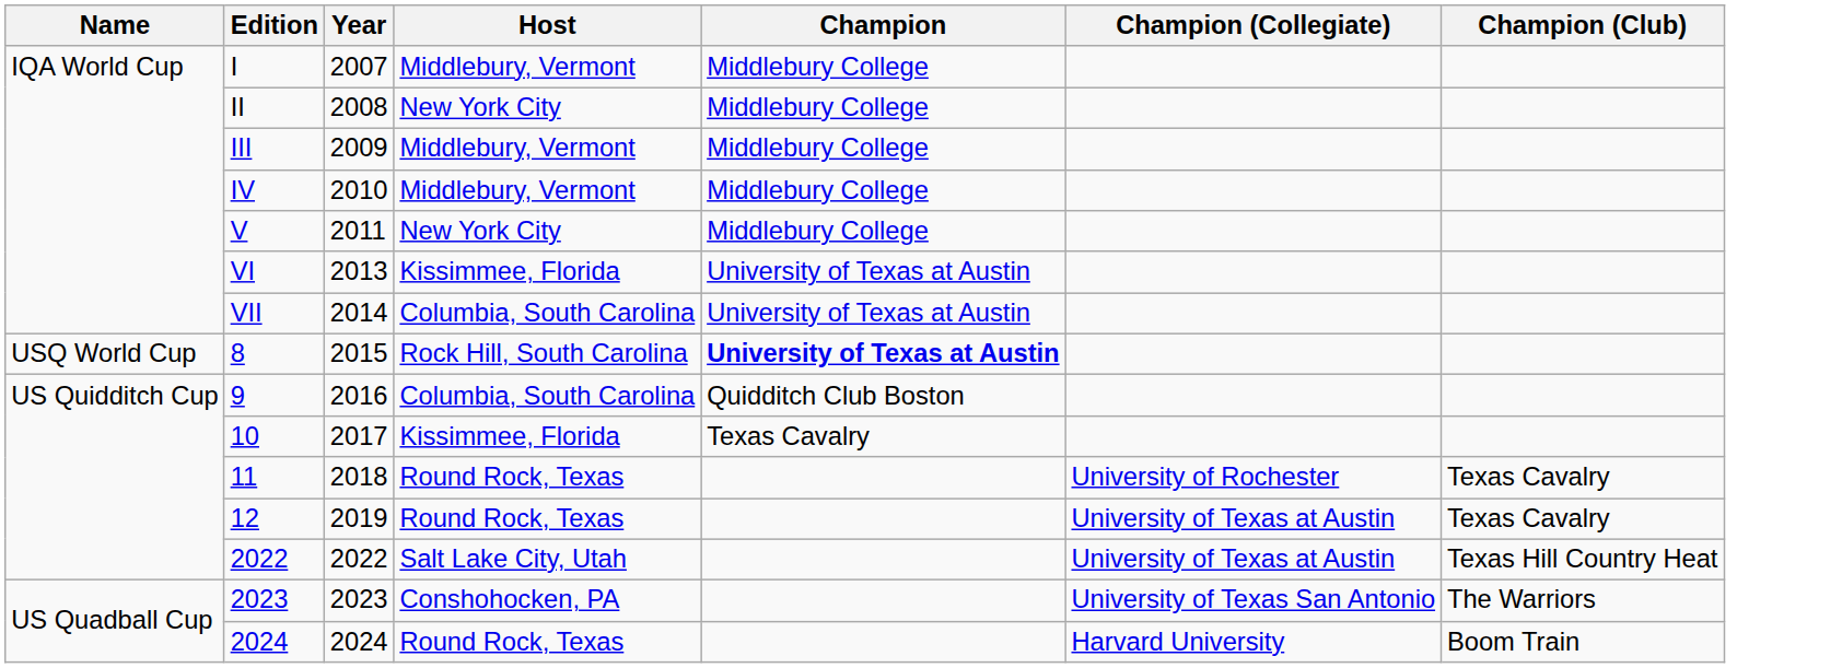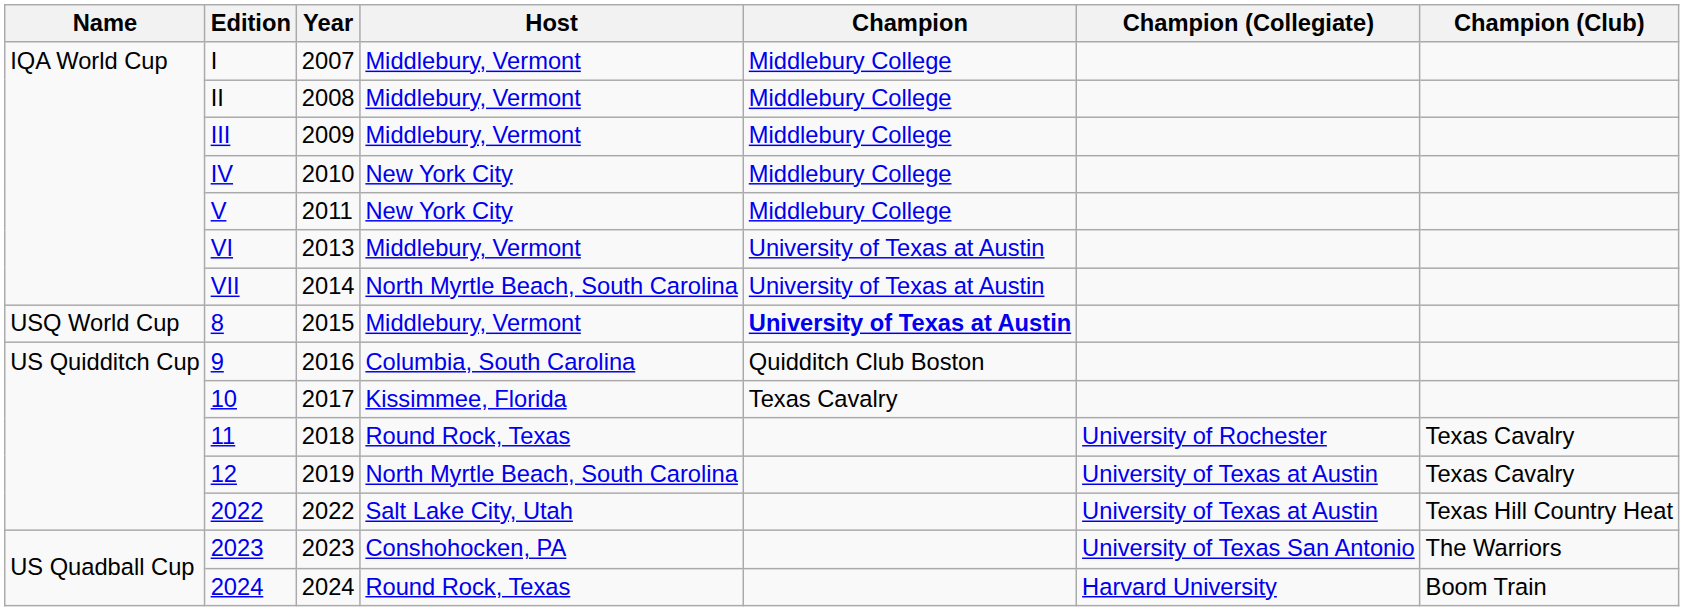II | Host: New York City -> Middlebury, Vermont
IV | Host: Middlebury, Vermont -> New York City
VI | Host: Kissimmee, Florida -> Middlebury, Vermont
VII | Host: Columbia, South Carolina -> North Myrtle Beach, South Carolina
8 | Host: Rock Hill, South Carolina -> Middlebury, Vermont
12 | Host: Round Rock, Texas -> North Myrtle Beach, South Carolina
